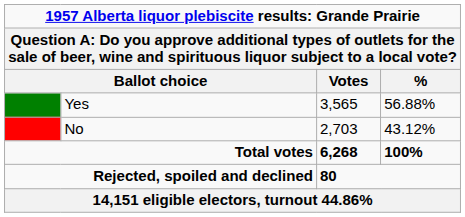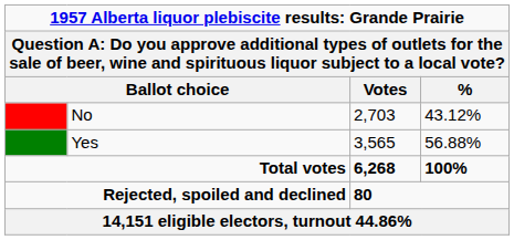rows swapped: Yes <-> No
